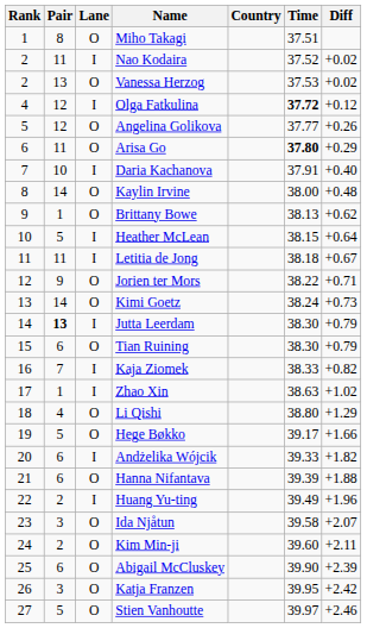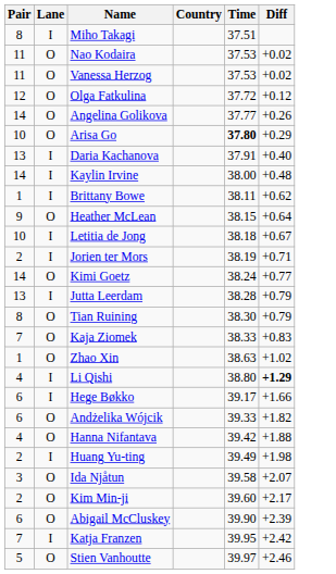- column: Rank | 1 | 2 | 2 | 4 | 5 | 6 | 7 | 8 | 9 | 10 | 11 | 12 | 13 | 14 | 15 | 16 | 17 | 18 | 19 | 20 | 21 | 22 | 23 | 24 | 25 | 26 | 27
Miho Takagi | Lane: O -> I
Nao Kodaira | Lane: I -> O
Nao Kodaira | Time: 37.52 -> 37.53
Vanessa Herzog | Pair: 13 -> 11
Olga Fatkulina | Lane: I -> O
Olga Fatkulina | Time: bold -> normal
Angelina Golikova | Pair: 12 -> 14
Arisa Go | Pair: 11 -> 10
Daria Kachanova | Pair: 10 -> 13
Kaylin Irvine | Lane: O -> I
Brittany Bowe | Lane: O -> I
Brittany Bowe | Time: 38.13 -> 38.11
Heather McLean | Pair: 5 -> 9
Heather McLean | Lane: I -> O
Letitia de Jong | Pair: 11 -> 10
Jorien ter Mors | Pair: 9 -> 2
Jorien ter Mors | Lane: O -> I
Jorien ter Mors | Time: 38.22 -> 38.19
Kimi Goetz | Diff: +0.73 -> +0.77
Jutta Leerdam | Pair: bold -> normal
Jutta Leerdam | Time: 38.30 -> 38.28
Tian Ruining | Pair: 6 -> 8
Kaja Ziomek | Lane: I -> O
Kaja Ziomek | Diff: +0.82 -> +0.83
Zhao Xin | Lane: I -> O
Li Qishi | Lane: O -> I
Li Qishi | Diff: normal -> bold
Hege Bøkko | Pair: 5 -> 6
Hege Bøkko | Lane: O -> I
Andżelika Wójcik | Lane: I -> O
Hanna Nifantava | Pair: 6 -> 4
Hanna Nifantava | Time: 39.39 -> 39.42
Huang Yu-ting | Diff: +1.96 -> +1.98
Kim Min-ji | Diff: +2.11 -> +2.17
Katja Franzen | Pair: 3 -> 7
Katja Franzen | Lane: O -> I
